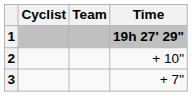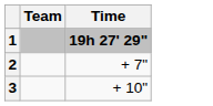- column: Cyclist
2 | Time: + 10" -> + 7"
3 | Time: + 7" -> + 10"
